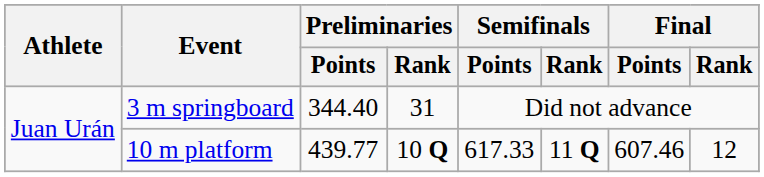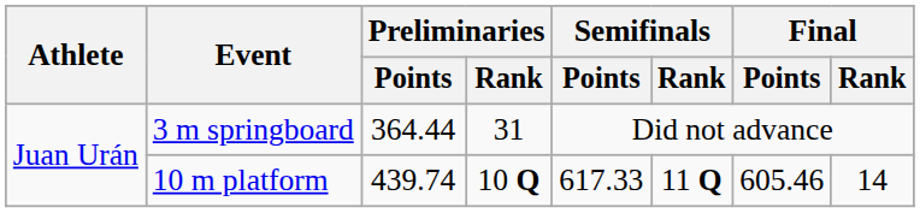3 m springboard | Preliminaries / Points: 344.40 -> 364.44
10 m platform | Preliminaries / Points: 439.77 -> 439.74
10 m platform | Final / Points: 607.46 -> 605.46
10 m platform | Final / Rank: 12 -> 14
